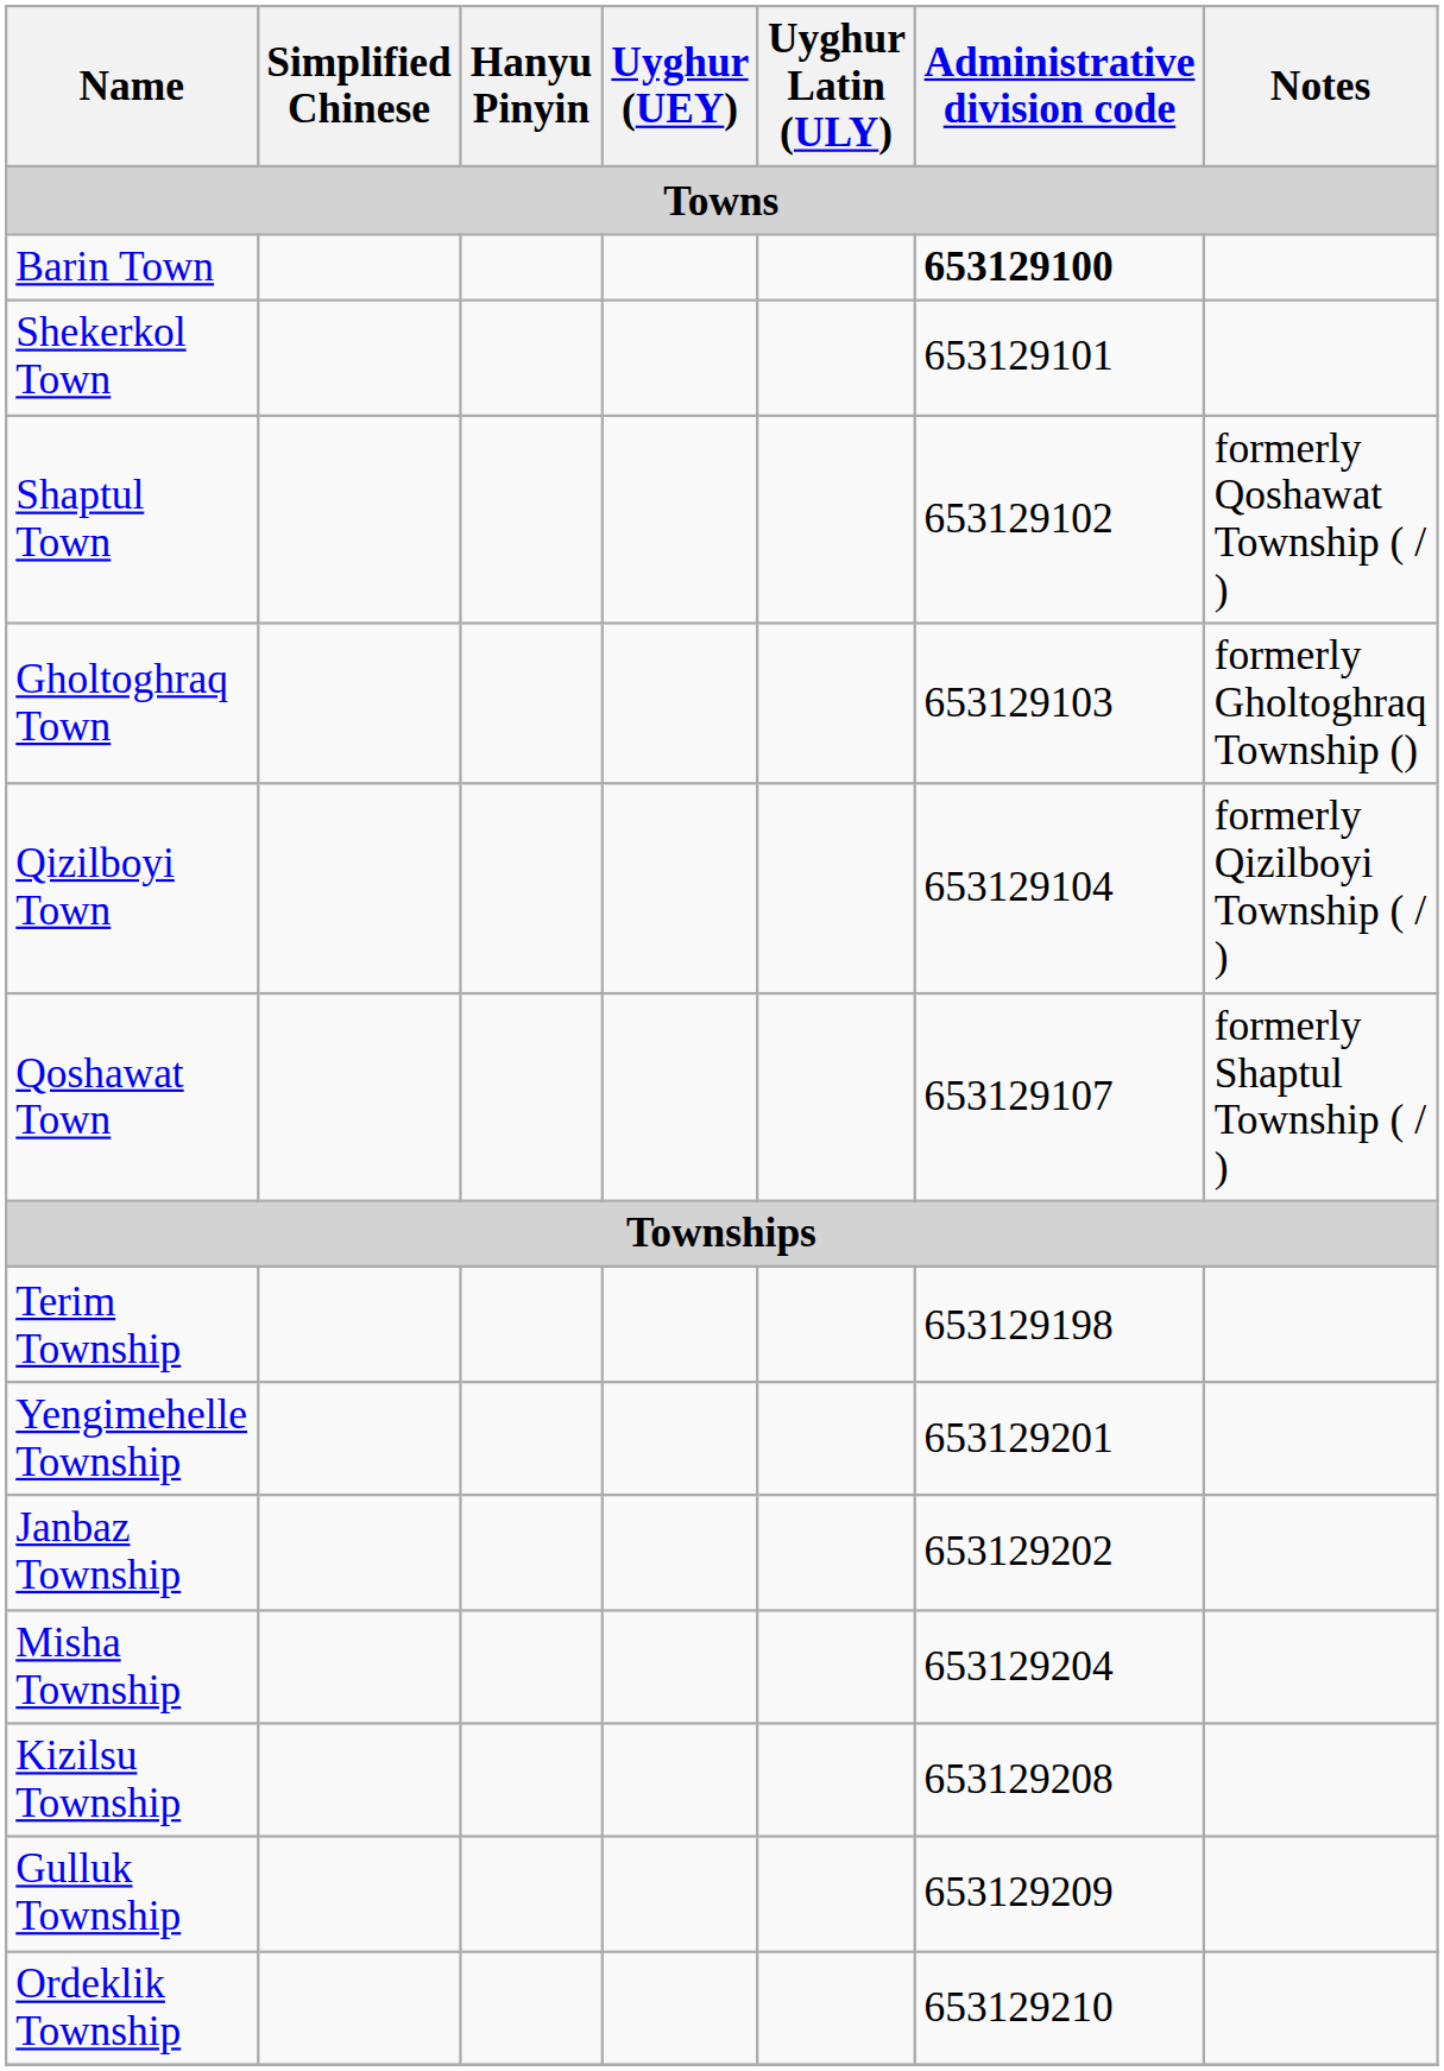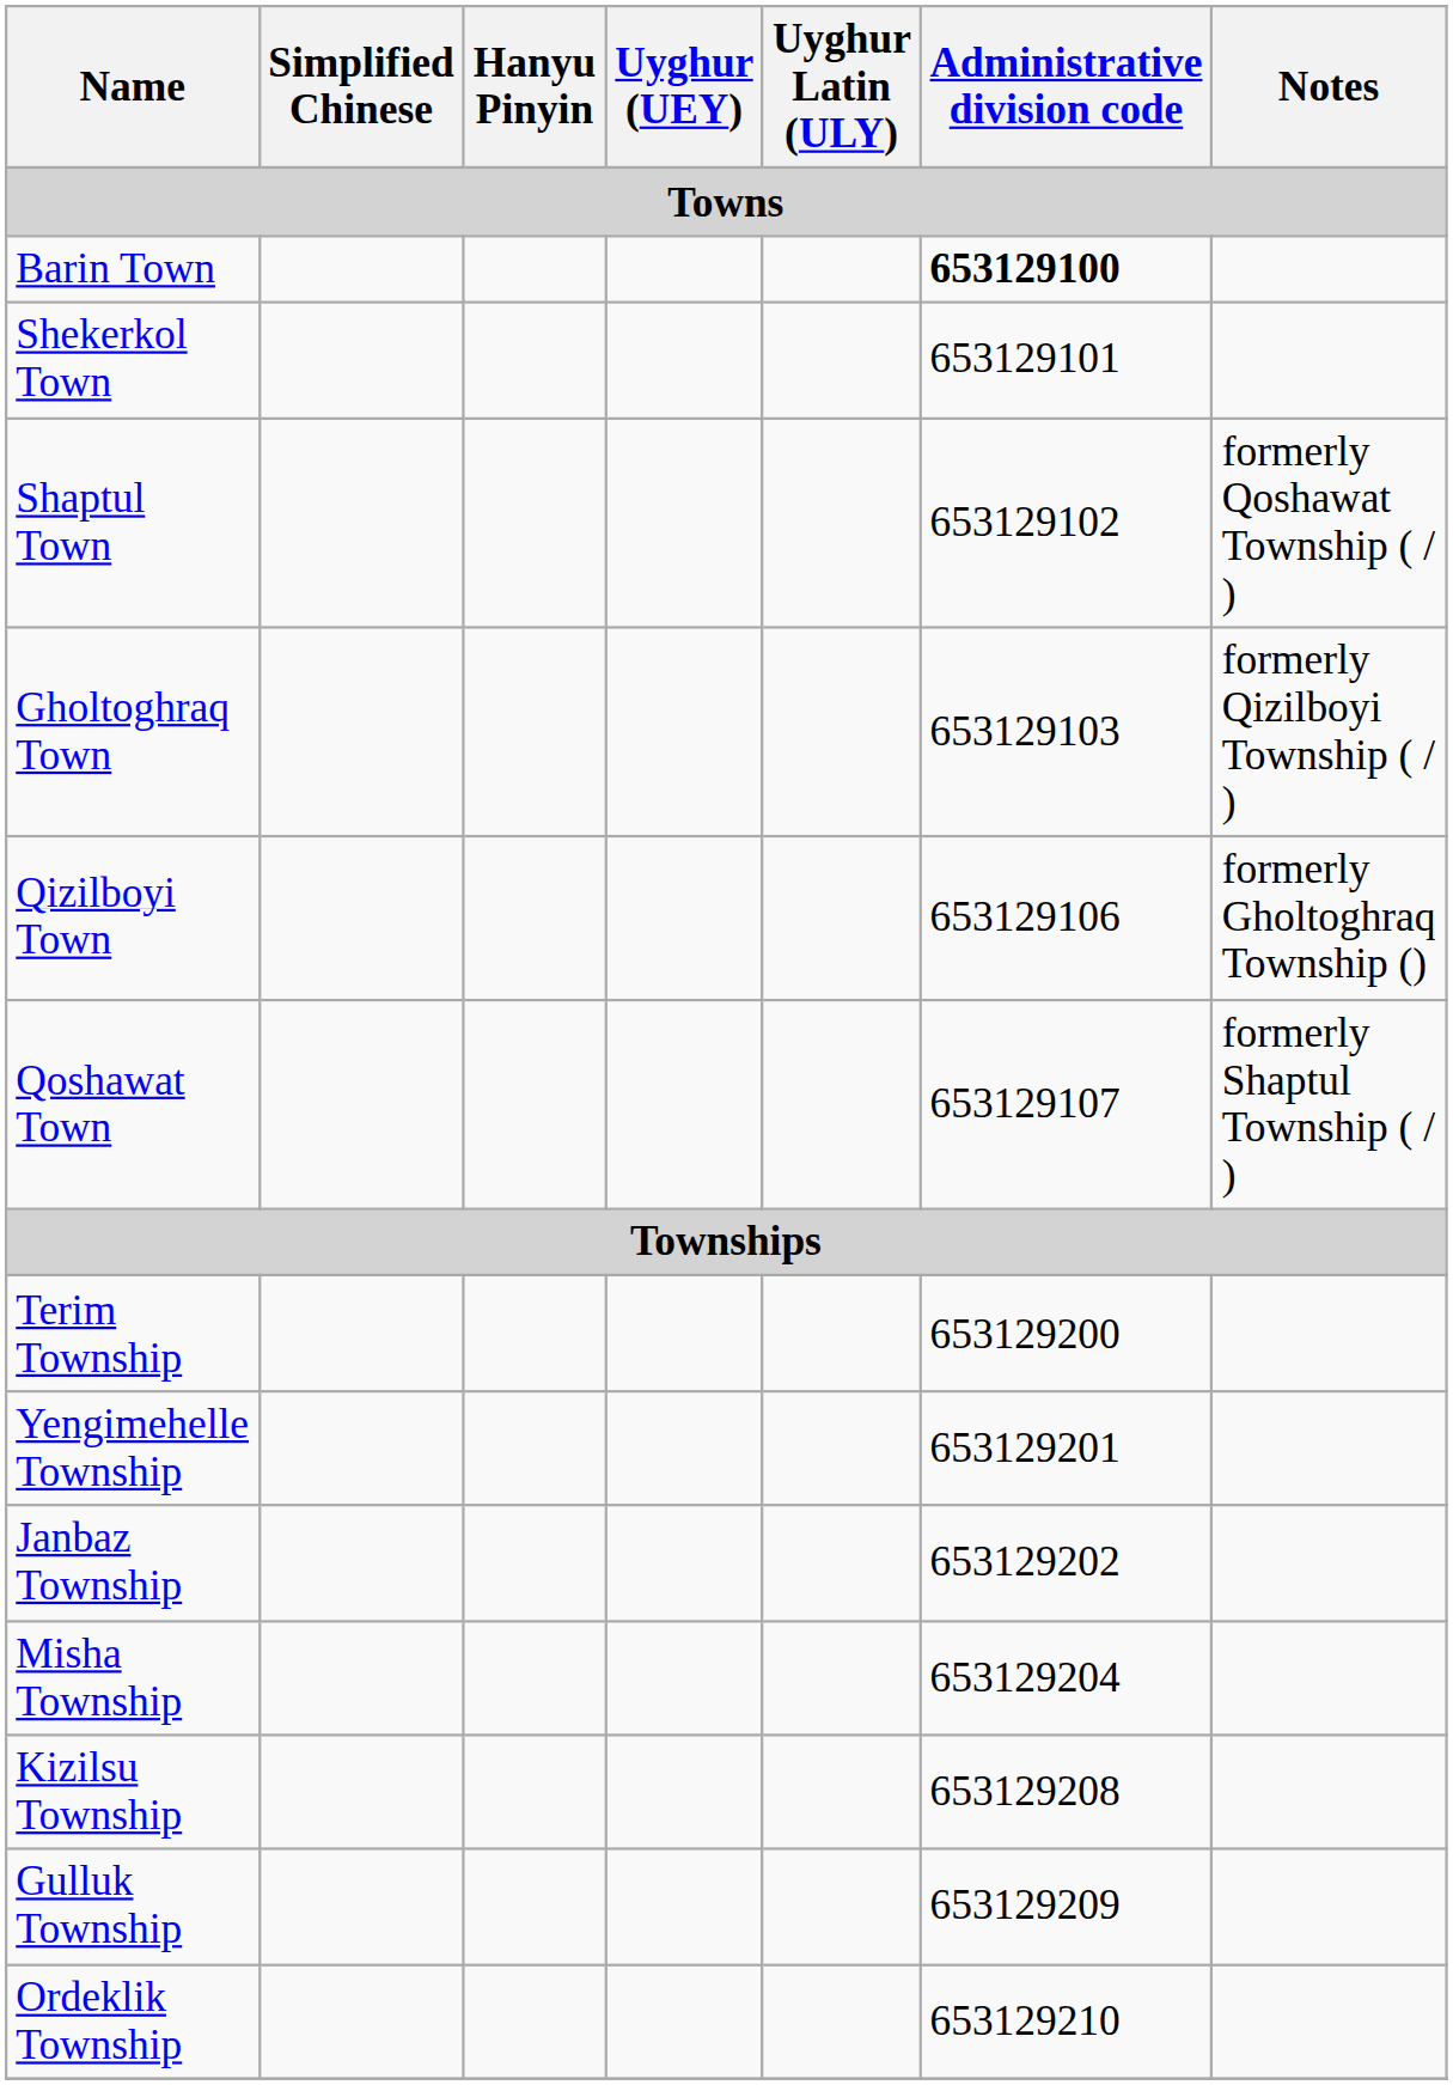Gholtoghraq Town | Notes: formerly Gholtoghraq Township () -> formerly Qizilboyi Township ( / )
Qizilboyi Town | Administrative division code: 653129104 -> 653129106
Qizilboyi Town | Notes: formerly Qizilboyi Township ( / ) -> formerly Gholtoghraq Township ()
Terim Township | Administrative division code: 653129198 -> 653129200
